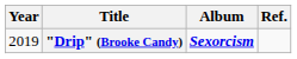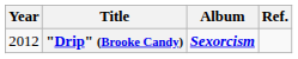"Drip" (Brooke Candy) | Year: 2019 -> 2012
